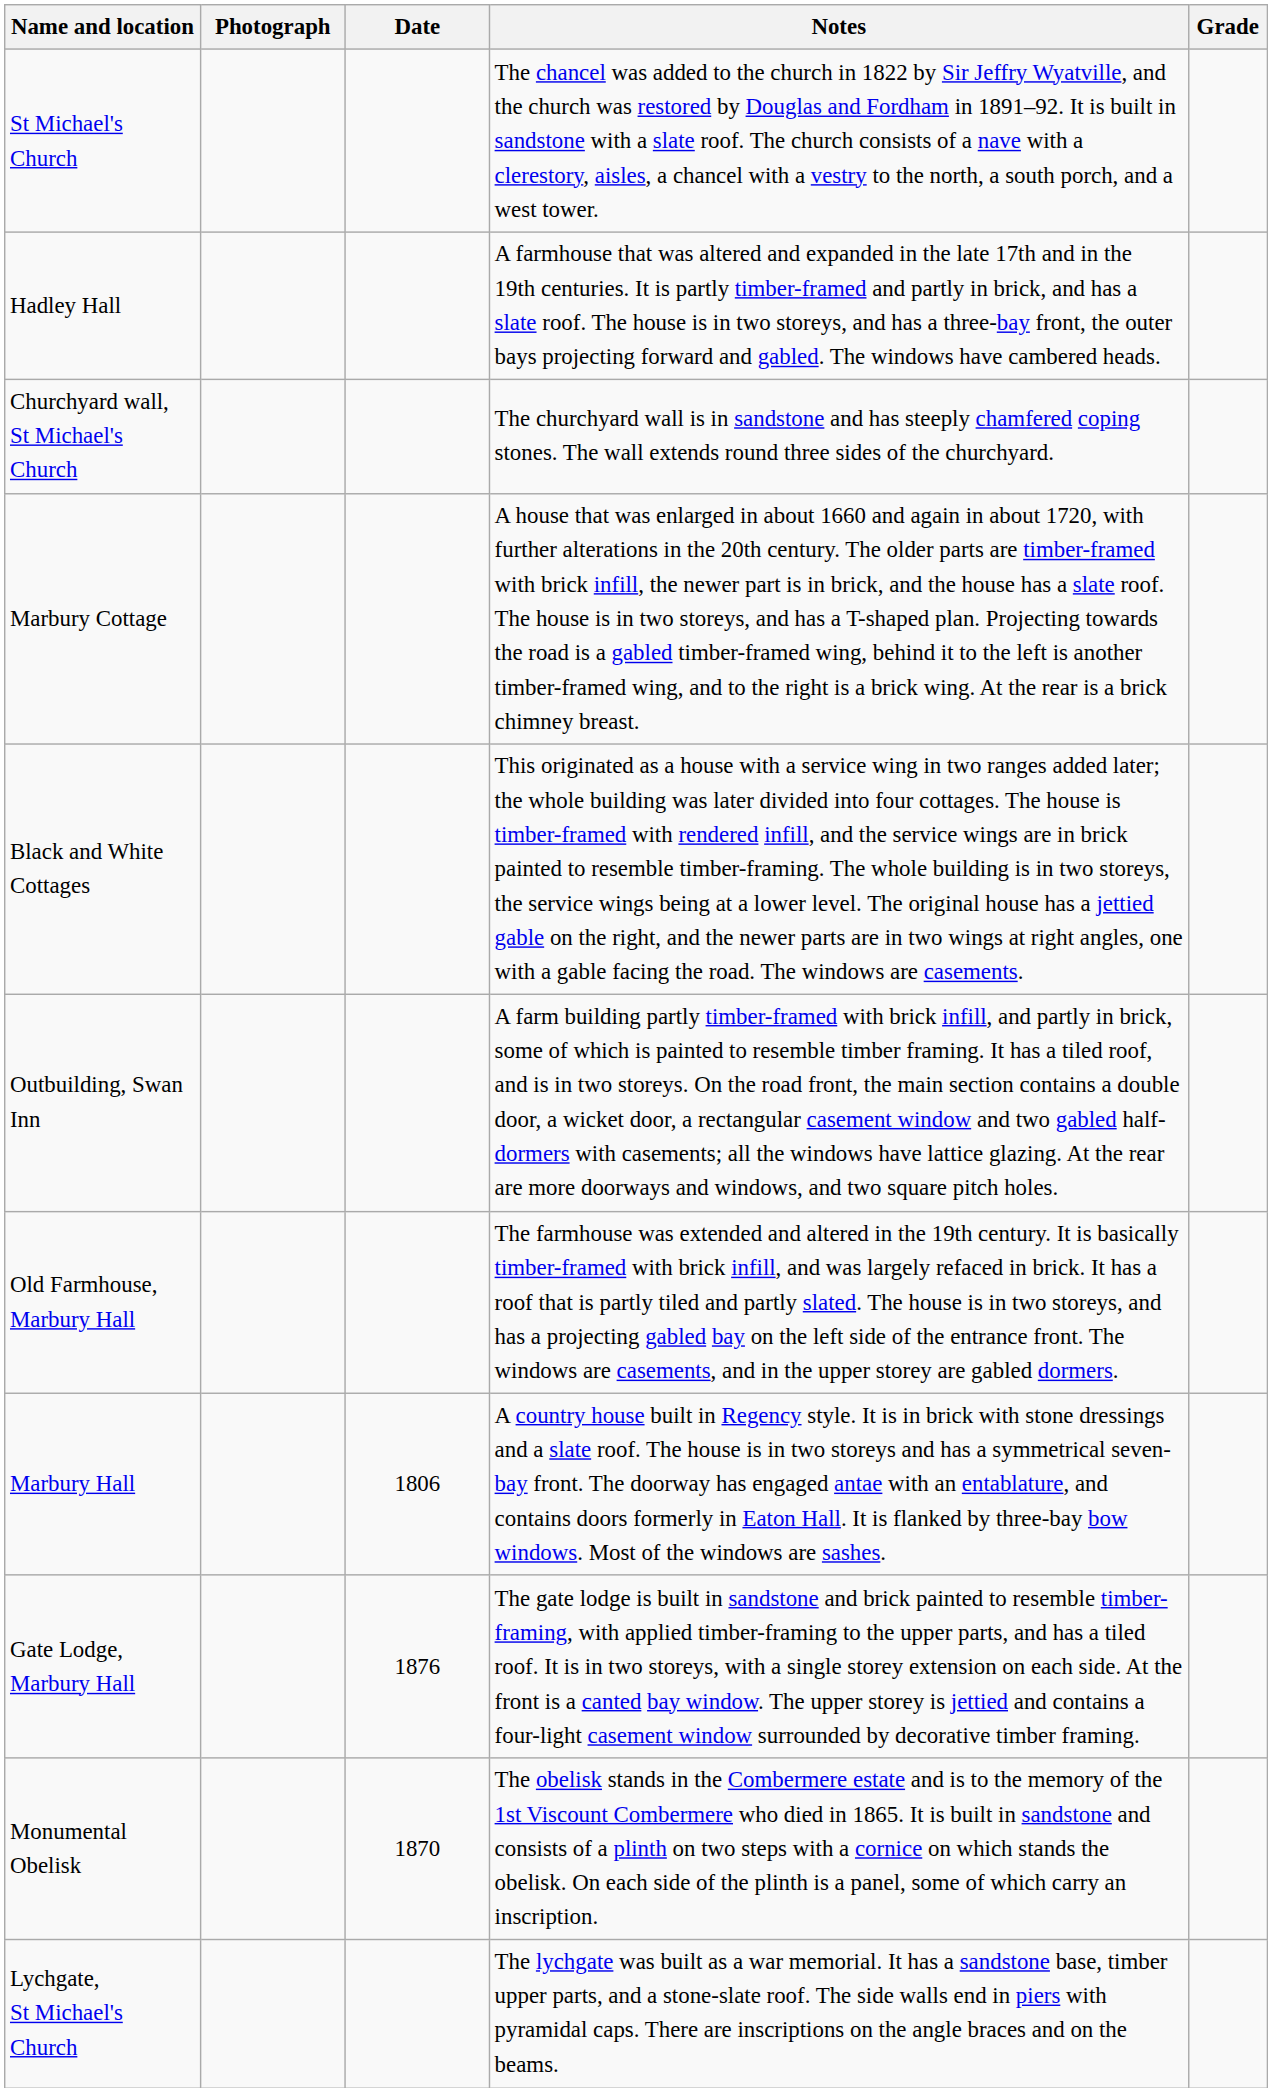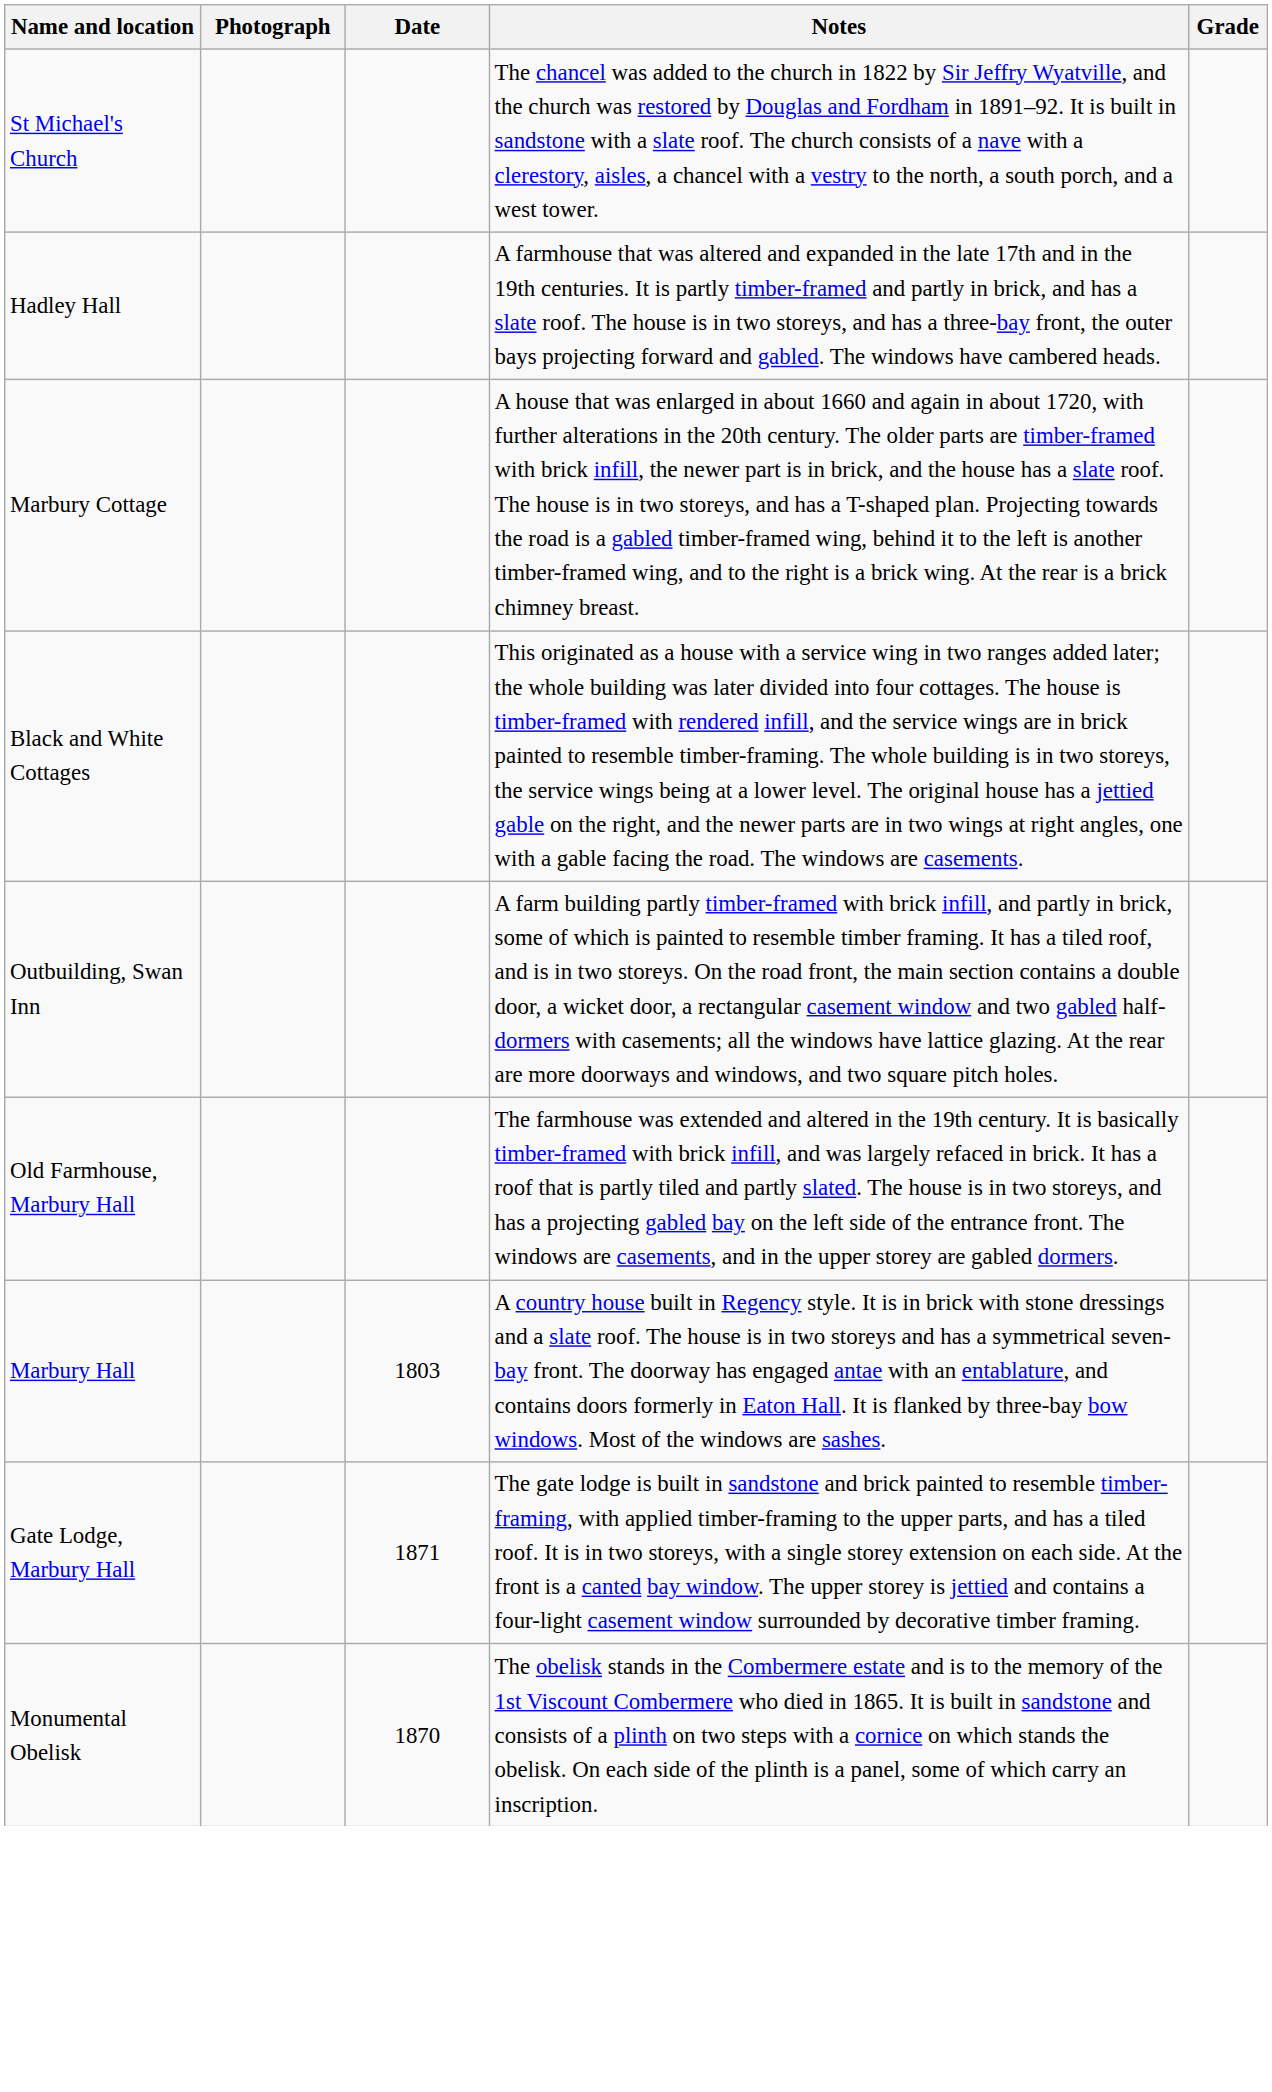- row: Churchyard wall, St Michael's Church | The churchyard wall is in sandstone and has steeply chamfered coping stones. The wall extends round three sides of the churchyard.
Marbury Hall | Date: 1806 -> 1803
Gate Lodge, Marbury Hall | Date: 1876 -> 1871
- row: Lychgate, St Michael's Church | The lychgate was built as a war memorial. It has a sandstone base, timber upper parts, and a stone-slate roof. The side walls end in piers with pyramidal caps. There are inscriptions on the angle braces and on the beams.
